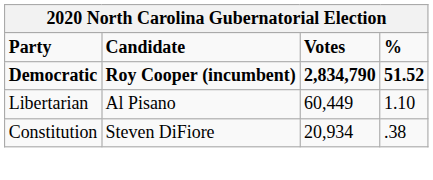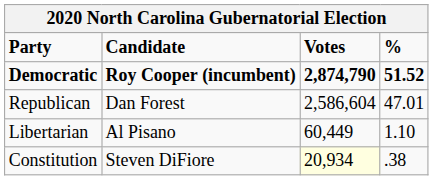Democratic | Votes: 2,834,790 -> 2,874,790
+ row: Republican | Dan Forest | 2,586,604 | 47.01
Constitution | Votes: no background -> lightyellow background
